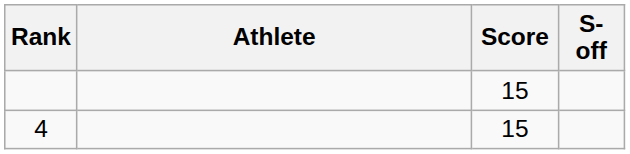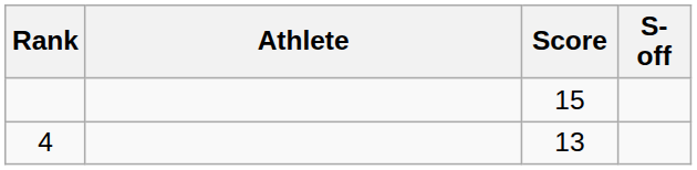4 | Score: 15 -> 13
